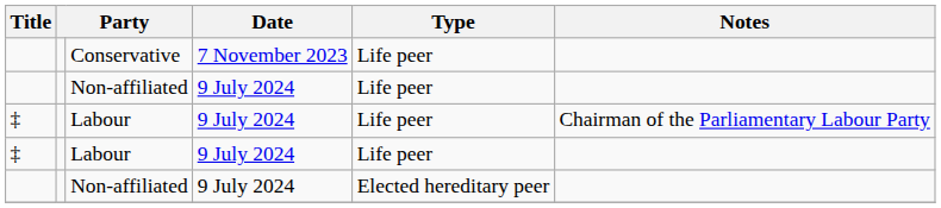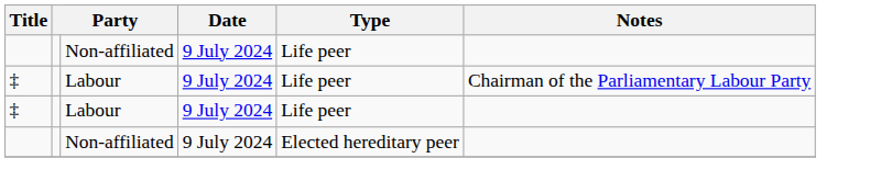- row: Conservative | 7 November 2023 | Life peer
